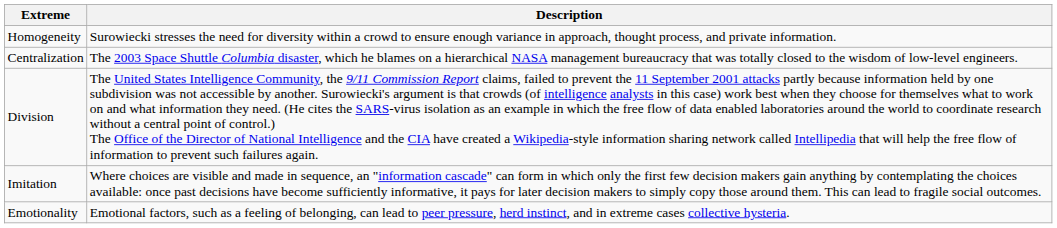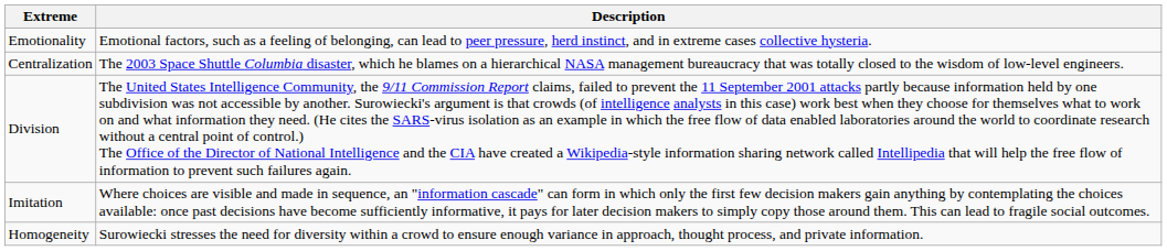rows swapped: Homogeneity <-> Emotionality
